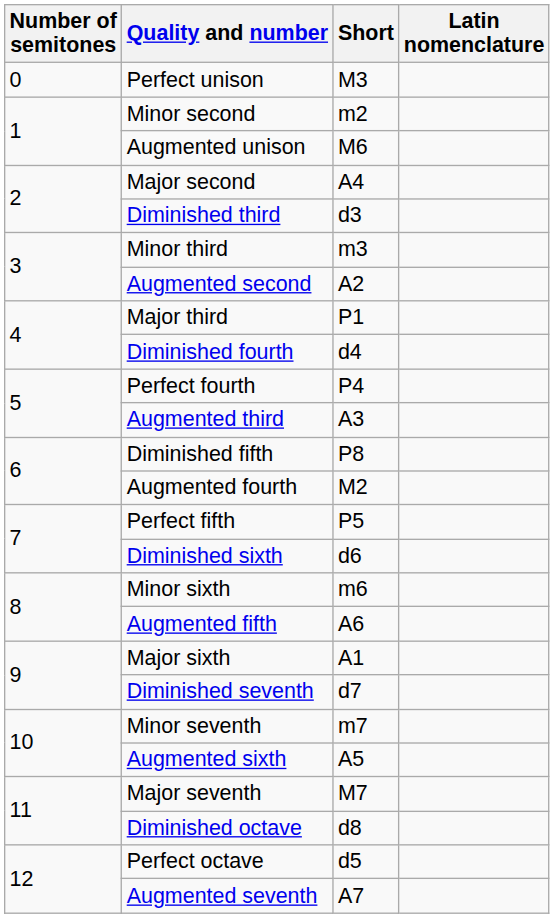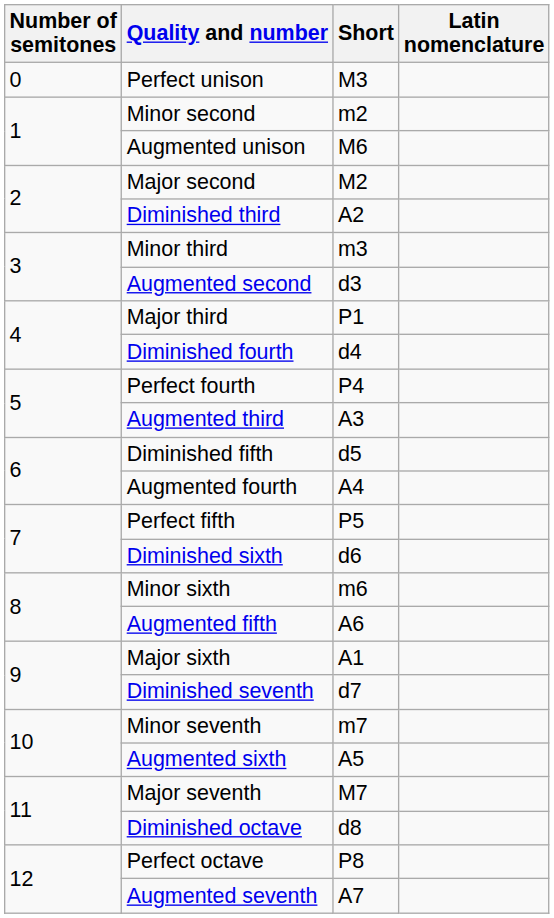Major second | Short: A4 -> M2
Diminished third | Short: d3 -> A2
Augmented second | Short: A2 -> d3
Diminished fifth | Short: P8 -> d5
Augmented fourth | Short: M2 -> A4
Perfect octave | Short: d5 -> P8
